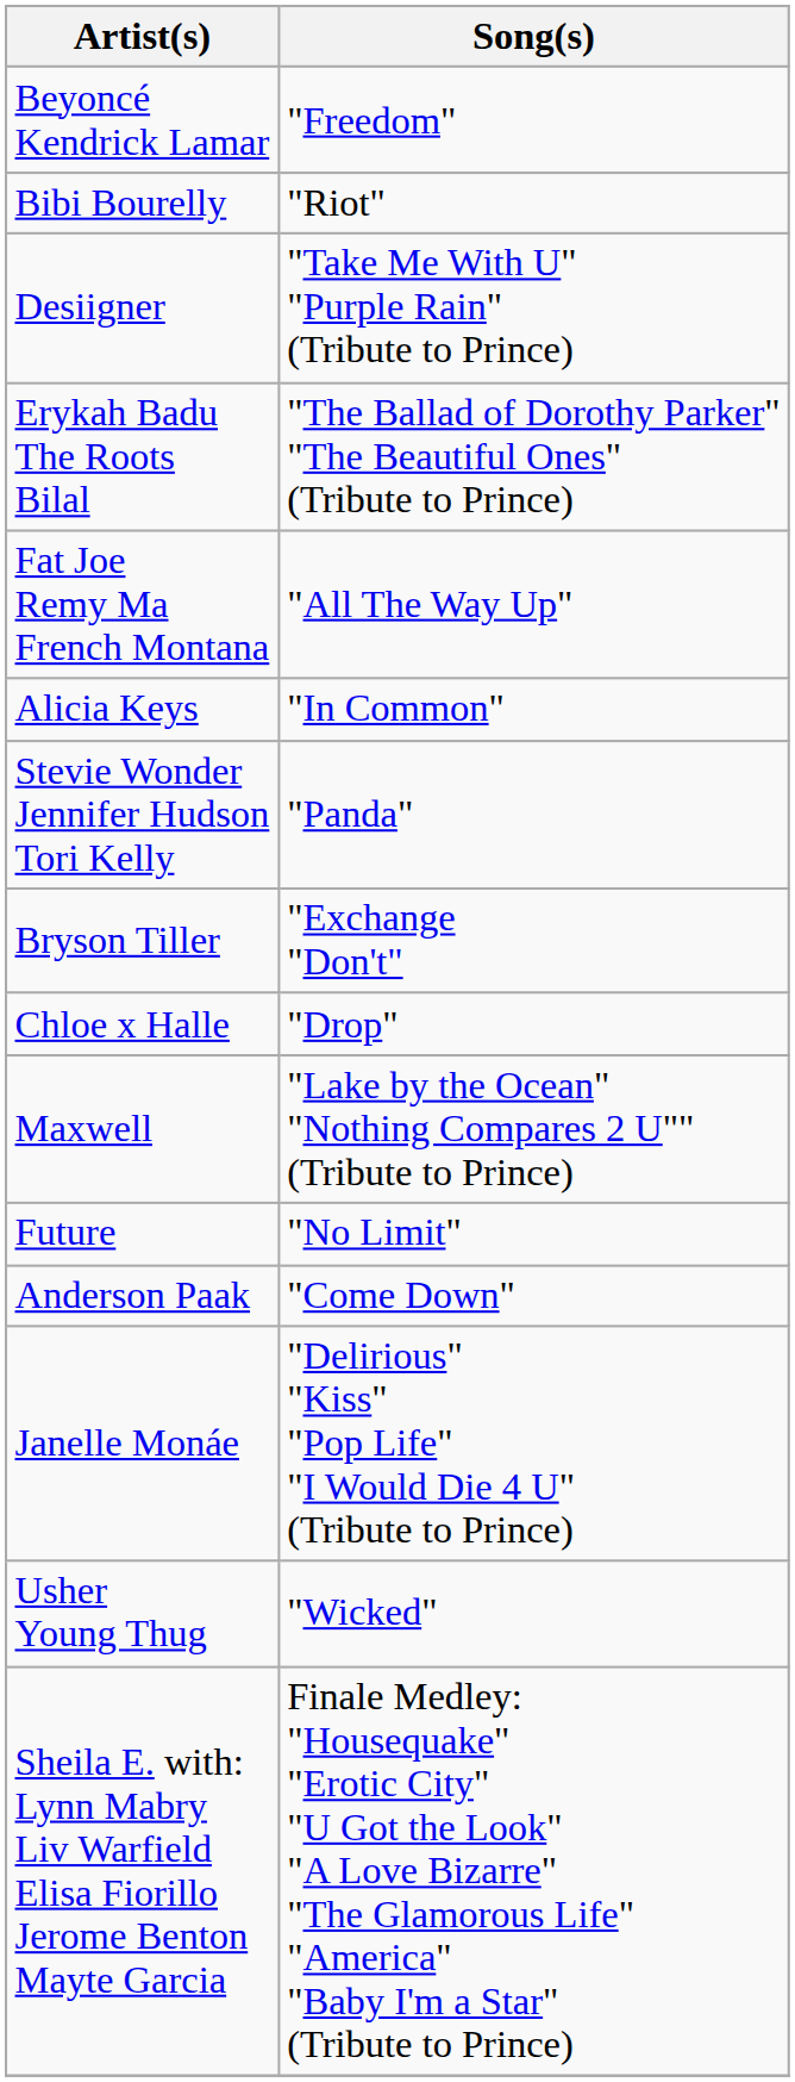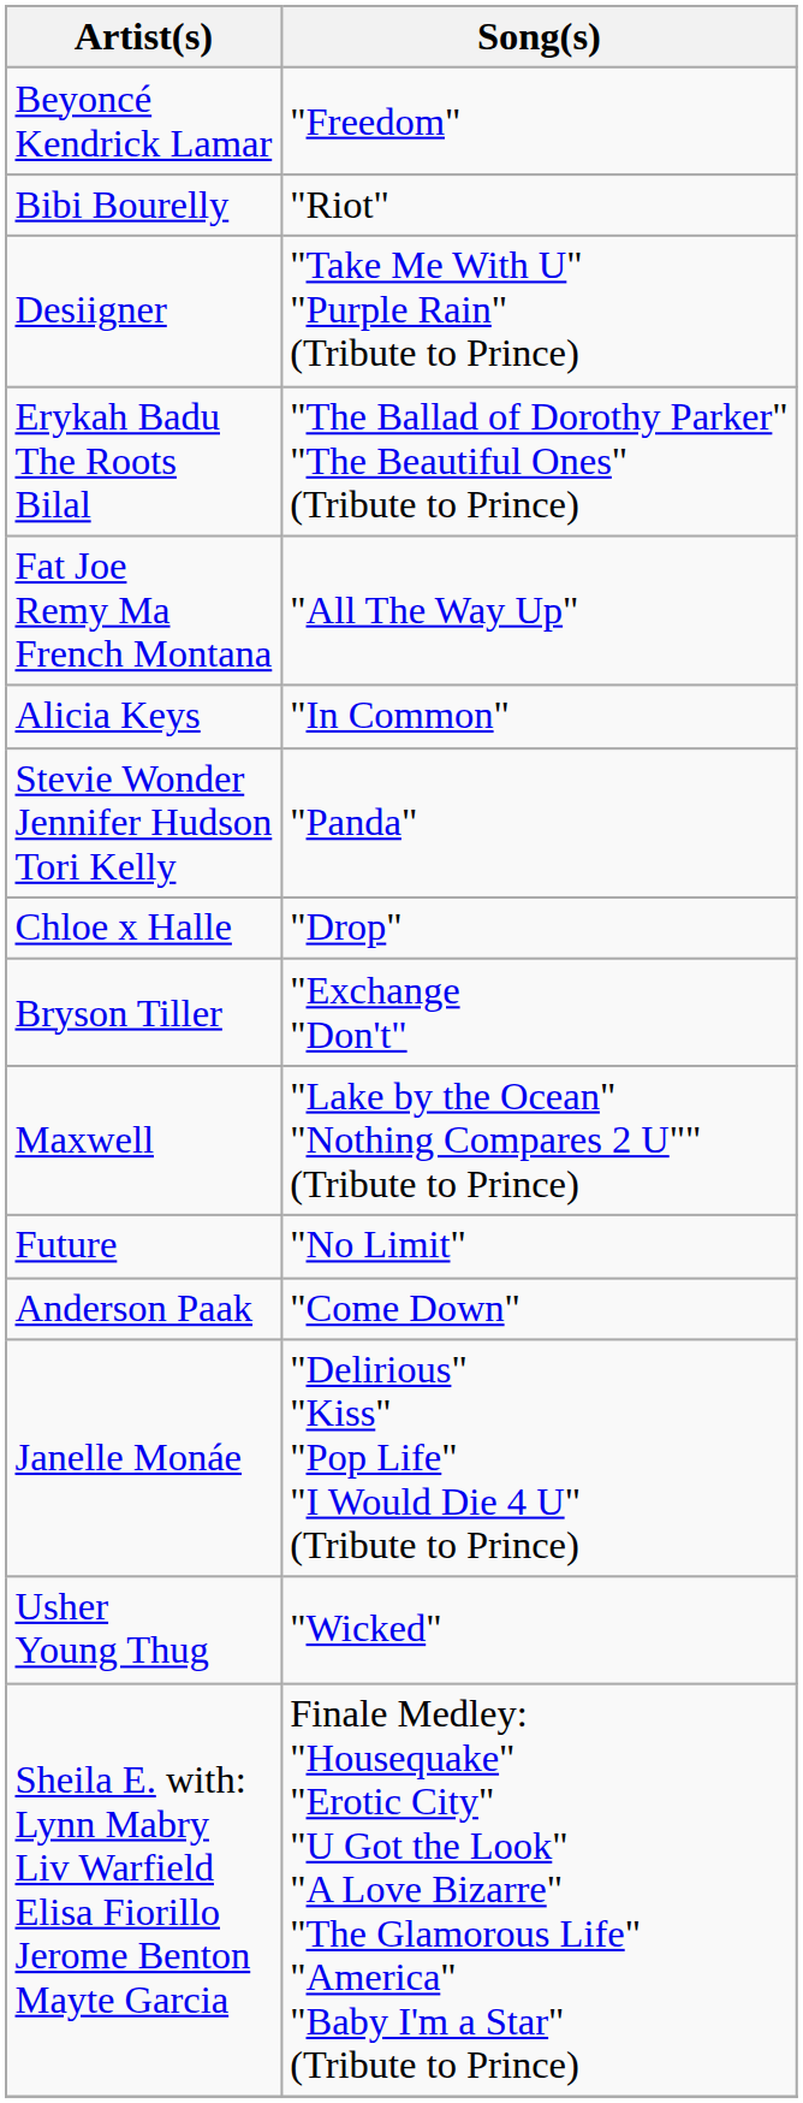rows swapped: Chloe x Halle <-> Bryson Tiller
